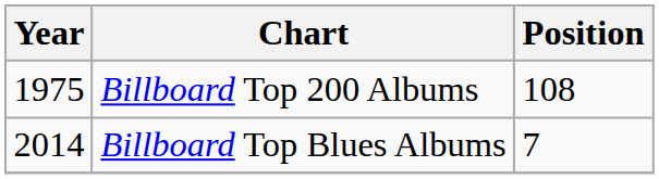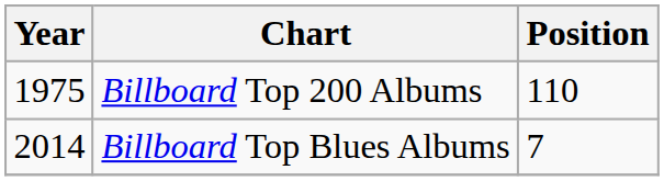Billboard Top 200 Albums | Position: 108 -> 110
